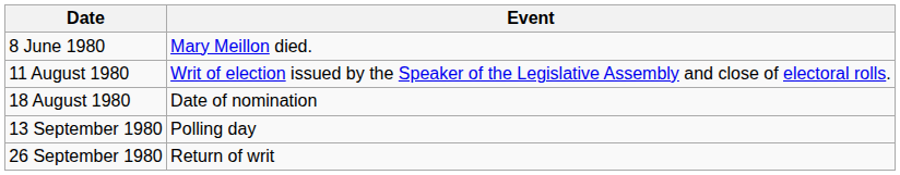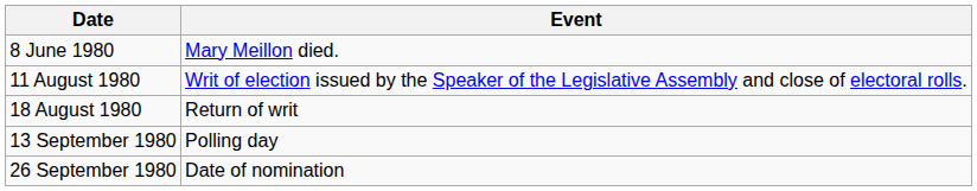18 August 1980 | Event: Date of nomination -> Return of writ
26 September 1980 | Event: Return of writ -> Date of nomination
